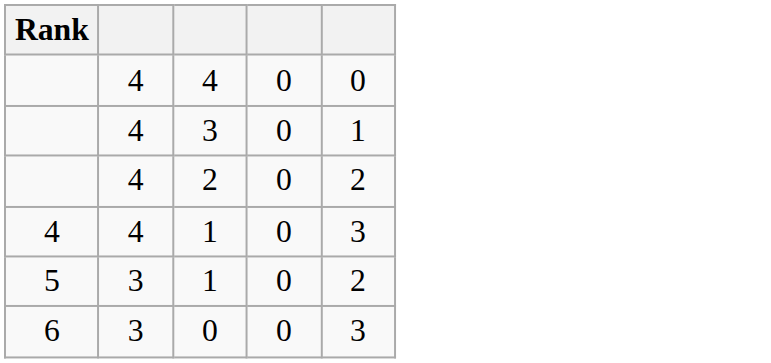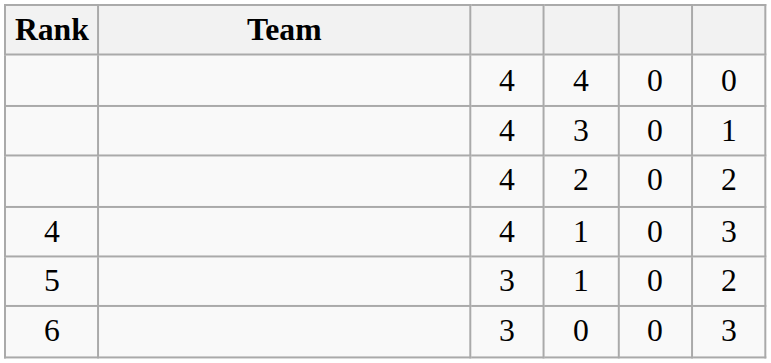+ column: Team
